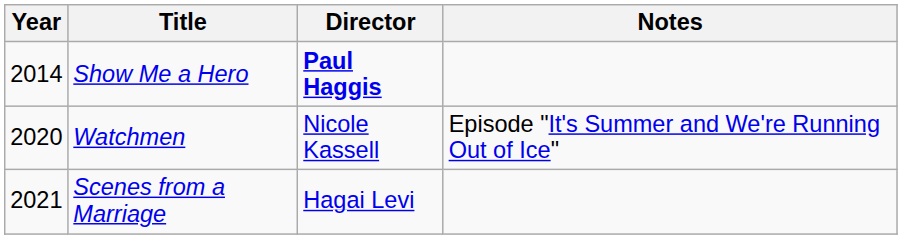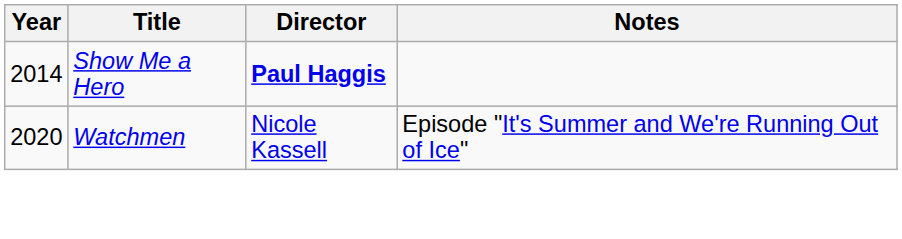- row: 2021 | Scenes from a Marriage | Hagai Levi
